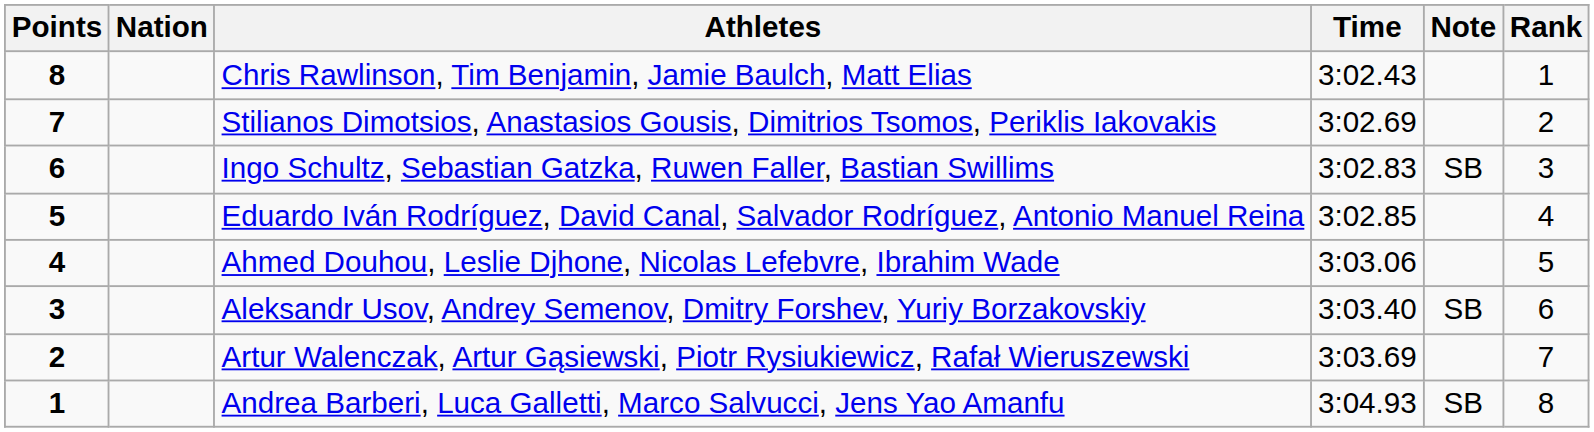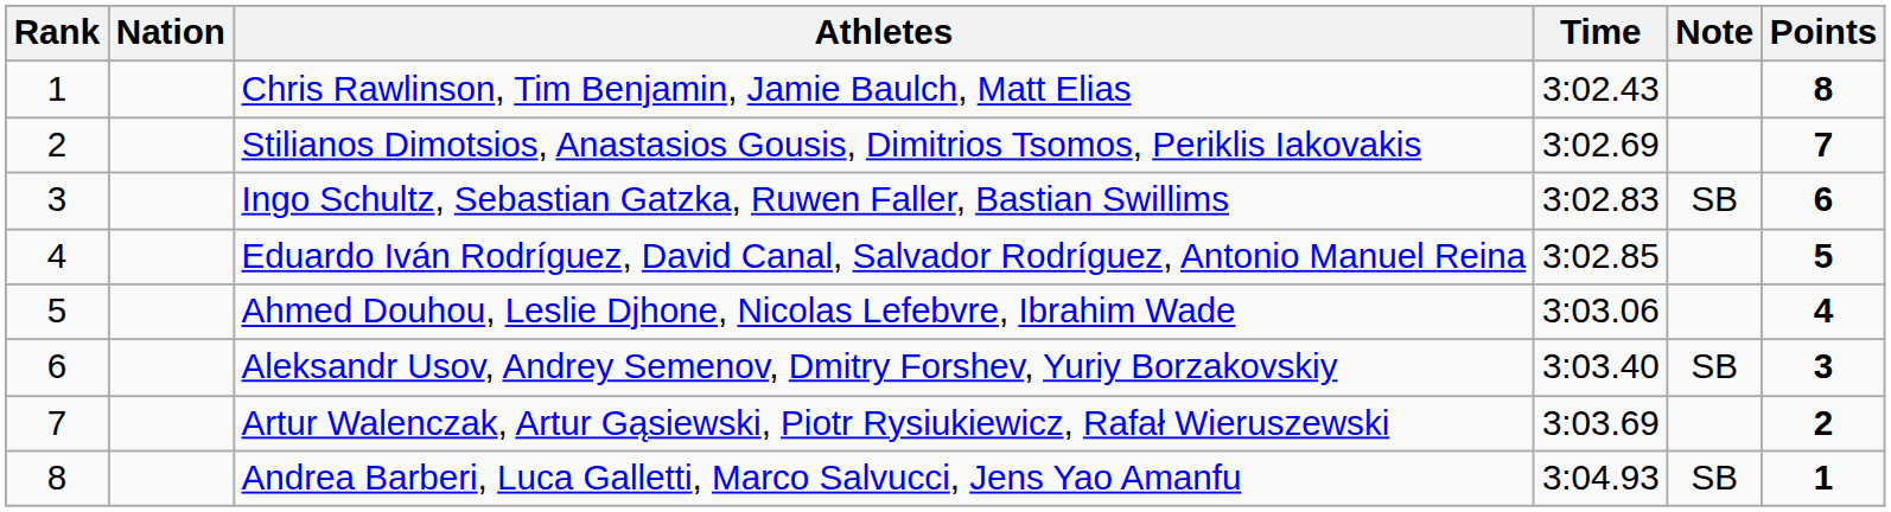columns swapped: Rank <-> Points
